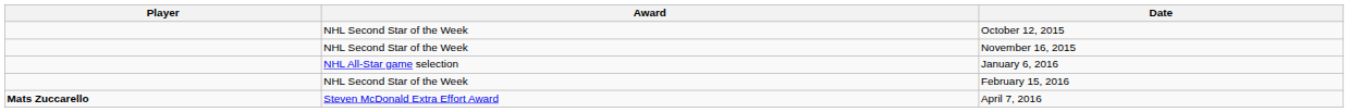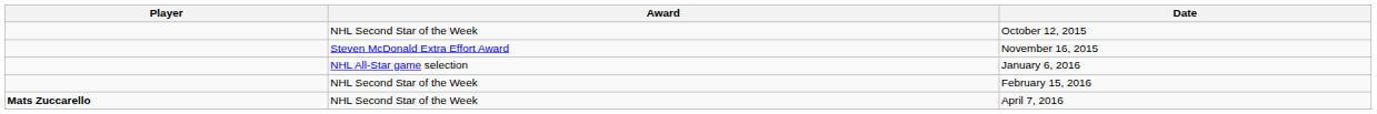November 16, 2015 | Award: NHL Second Star of the Week -> Steven McDonald Extra Effort Award
April 7, 2016 | Award: Steven McDonald Extra Effort Award -> NHL Second Star of the Week
